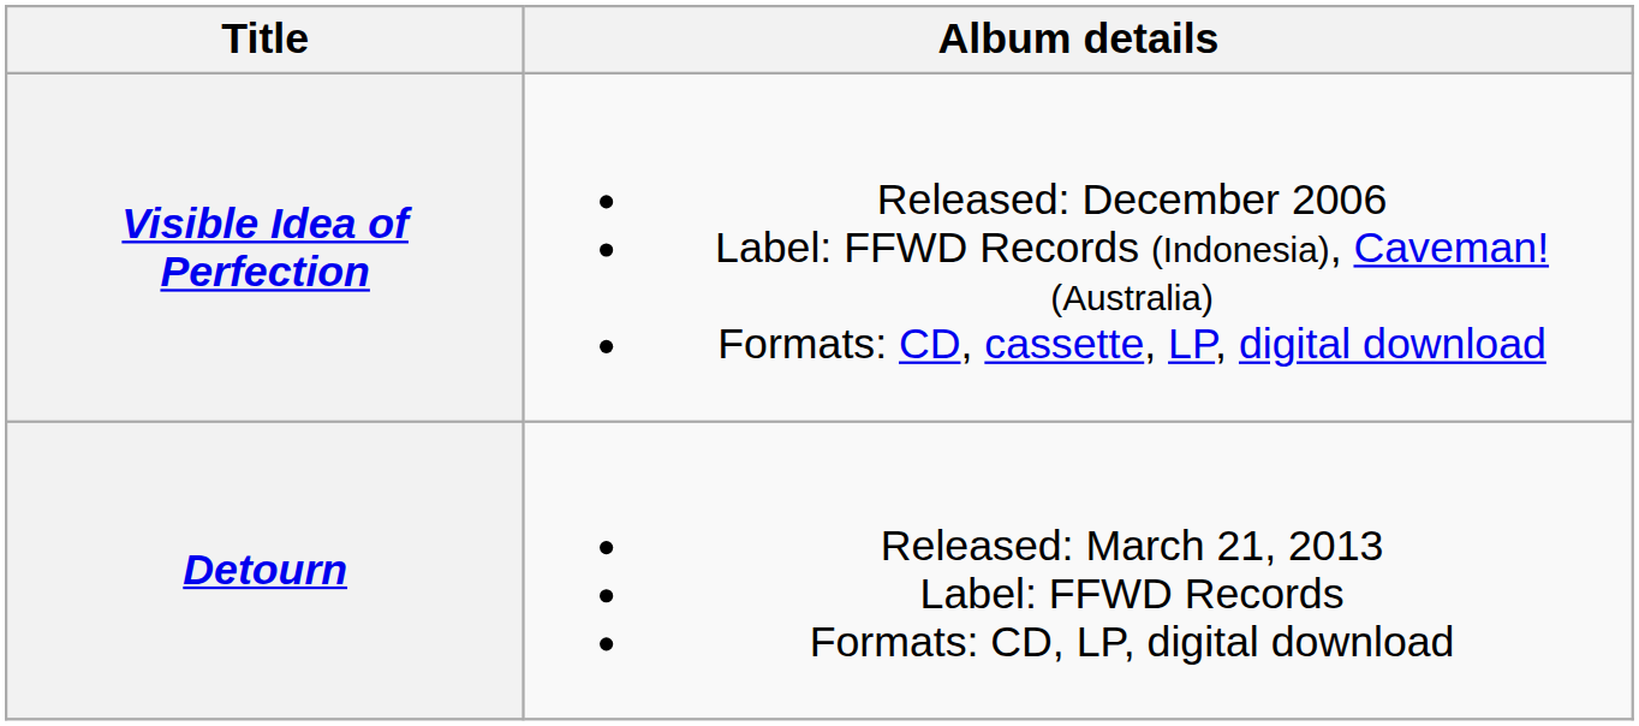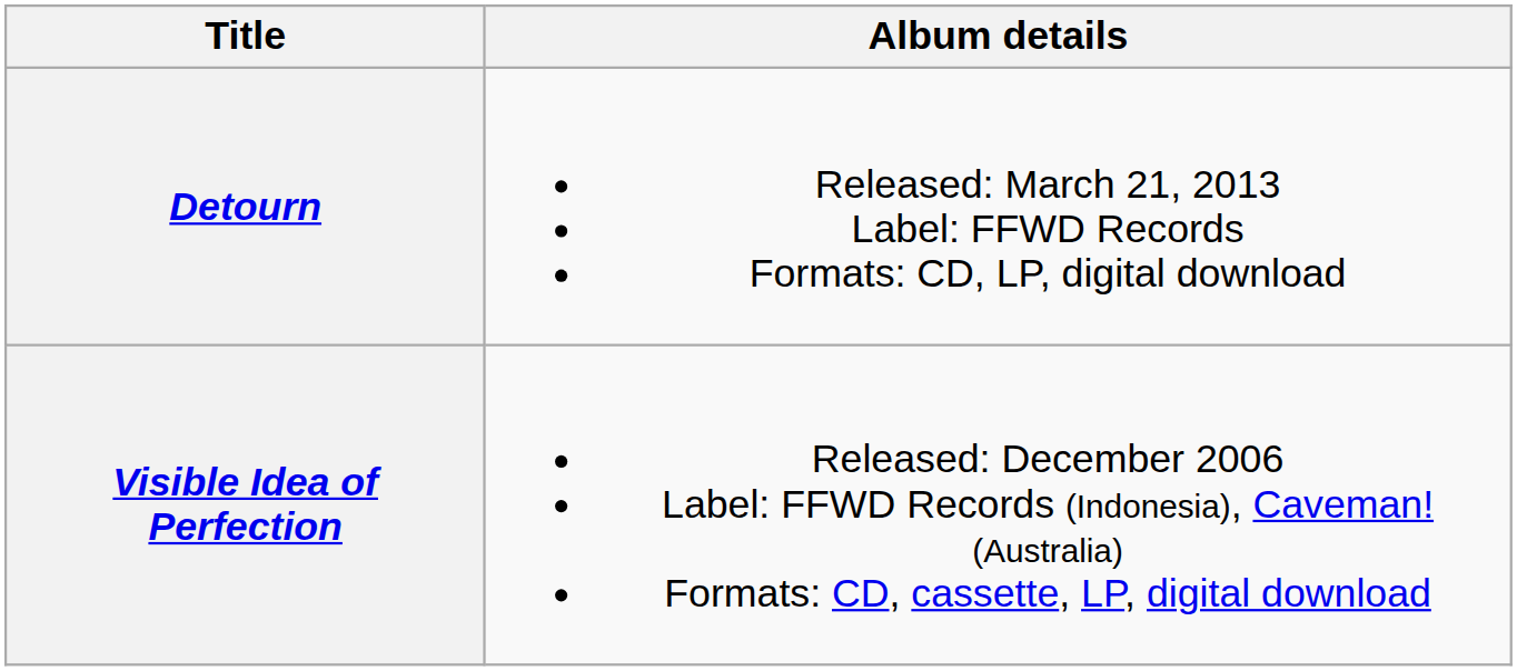rows swapped: Visible Idea of Perfection <-> Detourn
